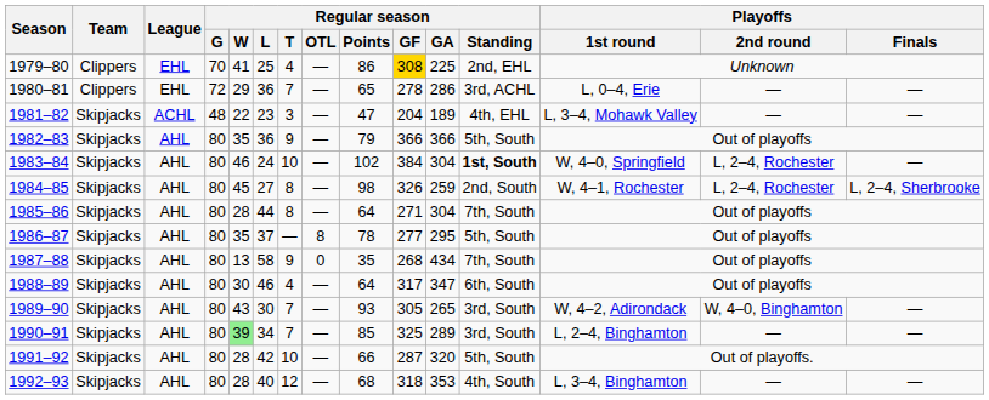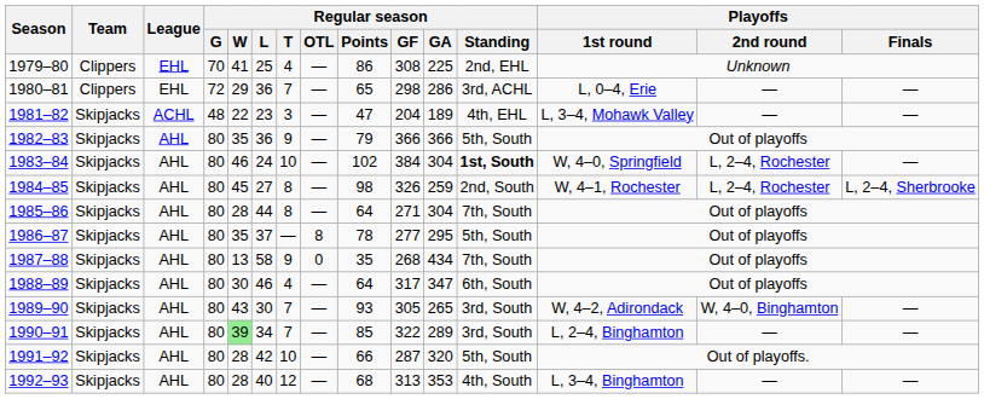1979–80 | Regular season / GF: gold background -> no background
1980–81 | Regular season / GF: 278 -> 298
1990–91 | Regular season / GF: 325 -> 322
1992–93 | Regular season / GF: 318 -> 313
